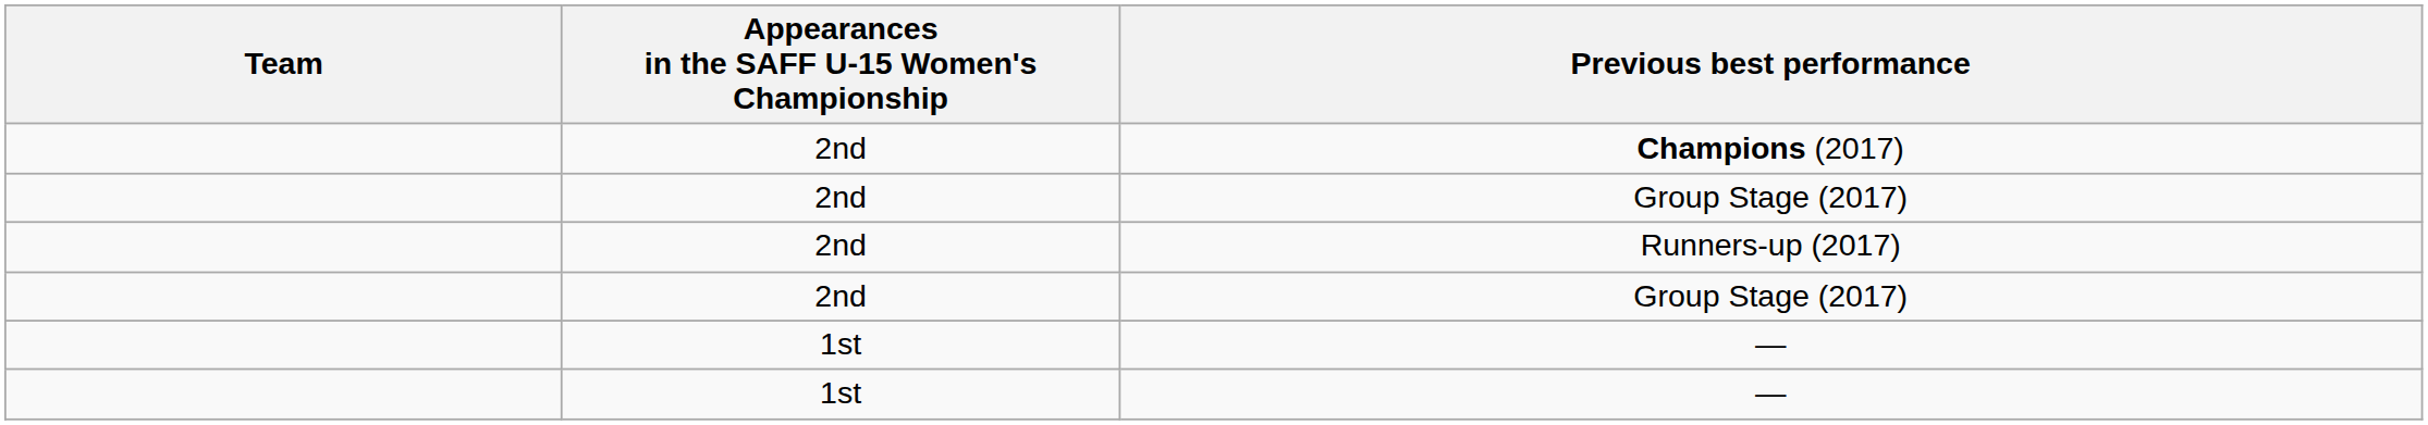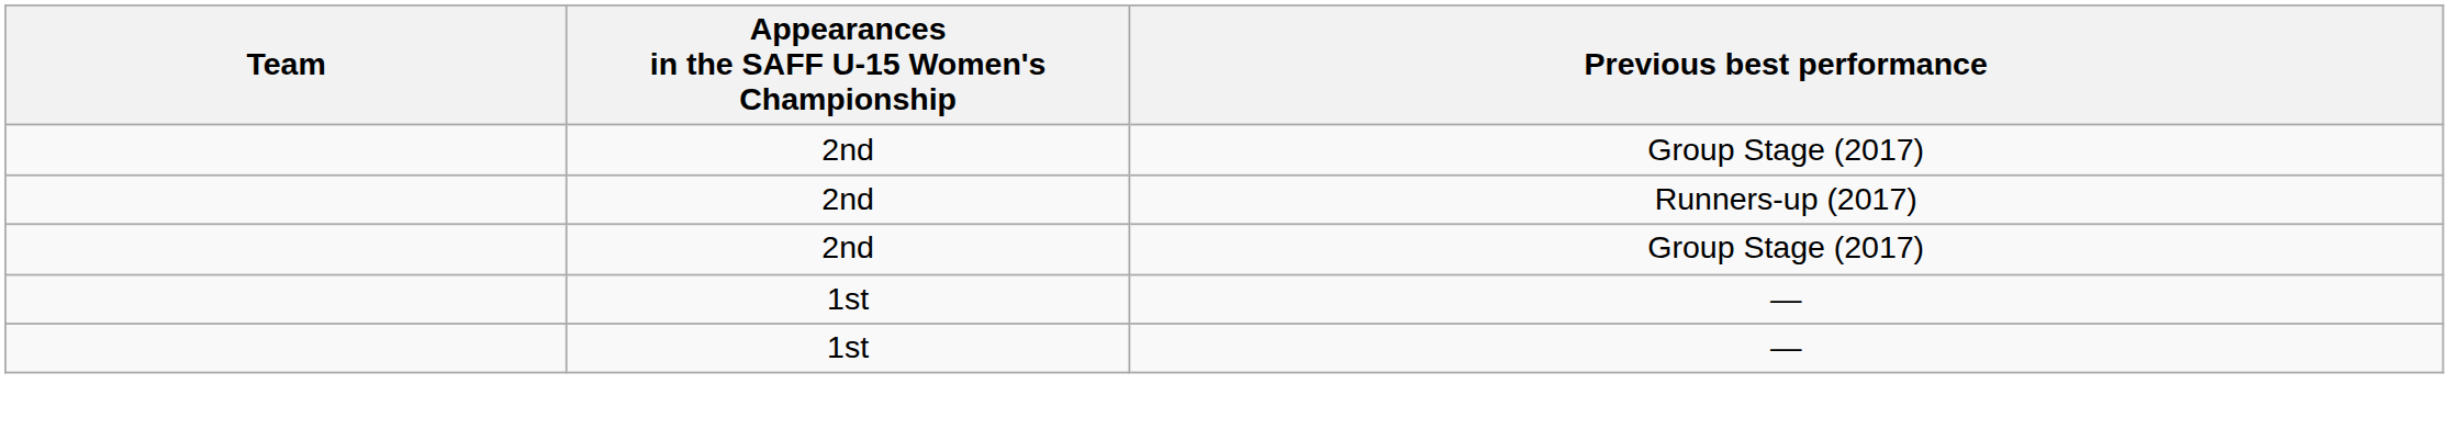- row: 2nd | Champions (2017)
